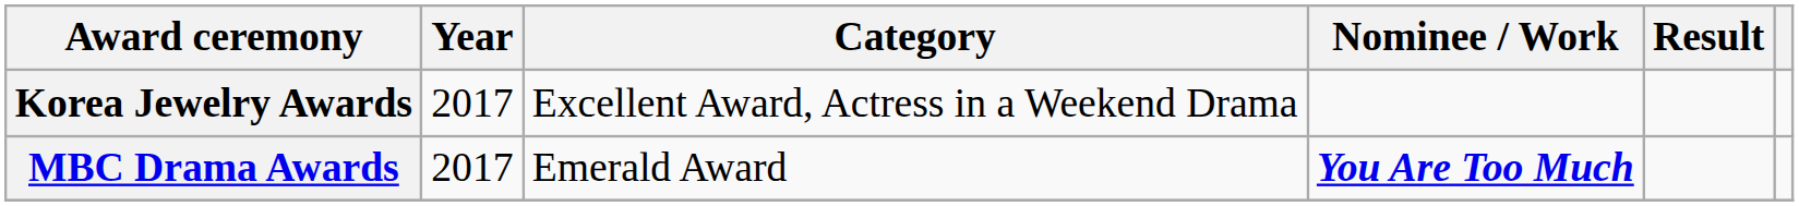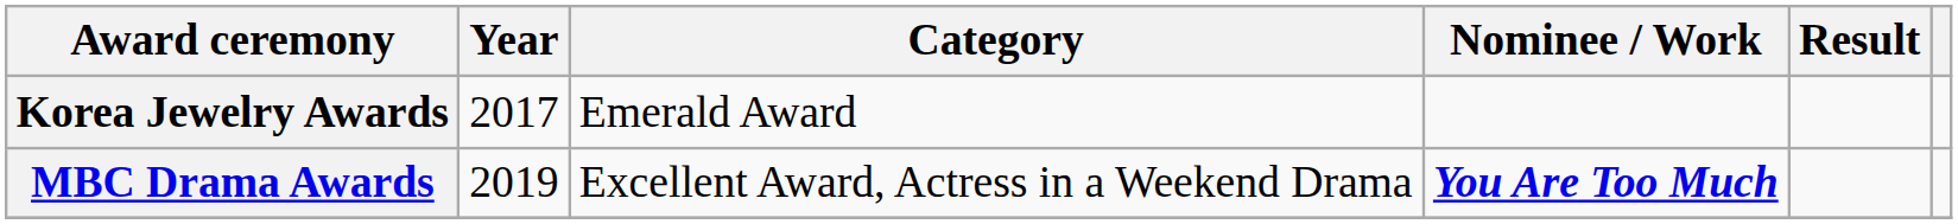Korea Jewelry Awards | Category: Excellent Award, Actress in a Weekend Drama -> Emerald Award
MBC Drama Awards | Year: 2017 -> 2019
MBC Drama Awards | Category: Emerald Award -> Excellent Award, Actress in a Weekend Drama
